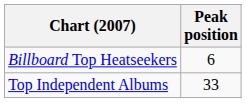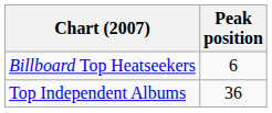Top Independent Albums | Peak position: 33 -> 36
